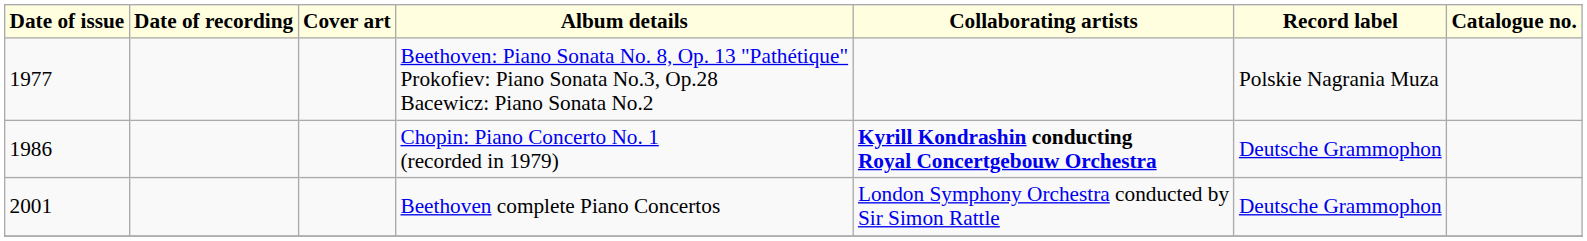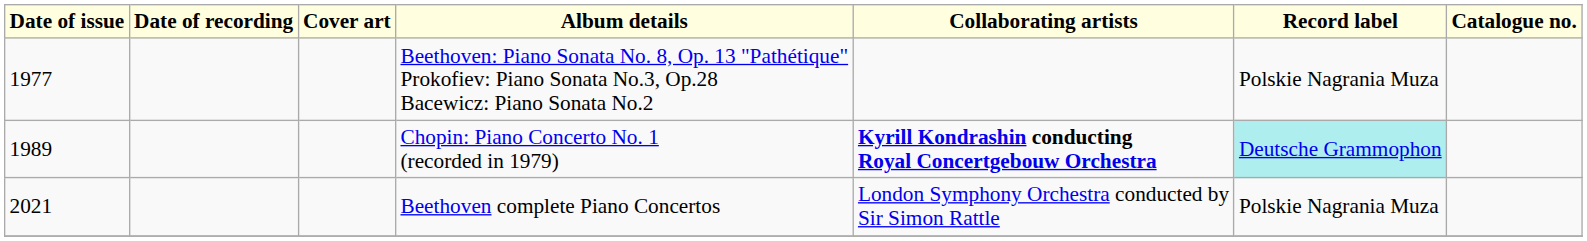Chopin: Piano Concerto No. 1 (recorded in 1979) | Date of issue: 1986 -> 1989
Chopin: Piano Concerto No. 1 (recorded in 1979) | Record label: no background -> paleturquoise background
Beethoven complete Piano Concertos | Date of issue: 2001 -> 2021
Beethoven complete Piano Concertos | Record label: Deutsche Grammophon -> Polskie Nagrania Muza
